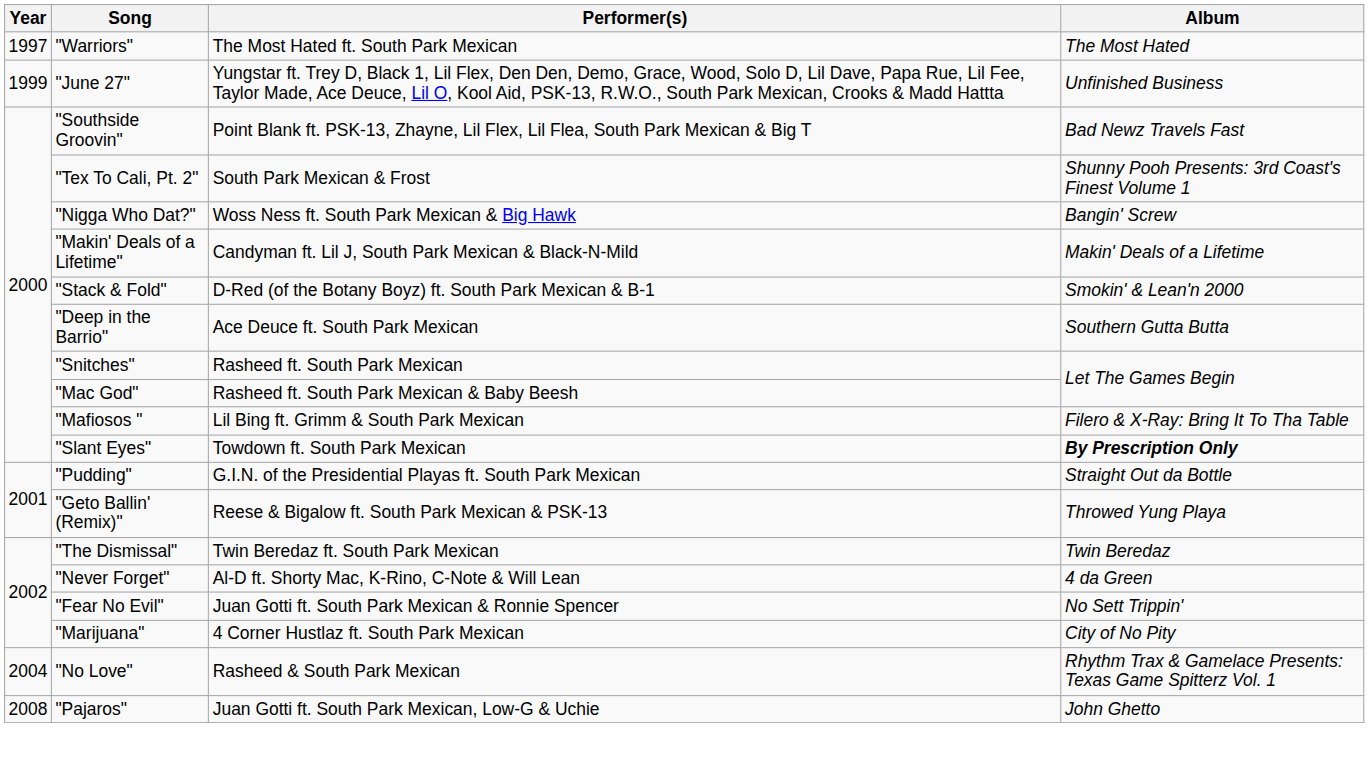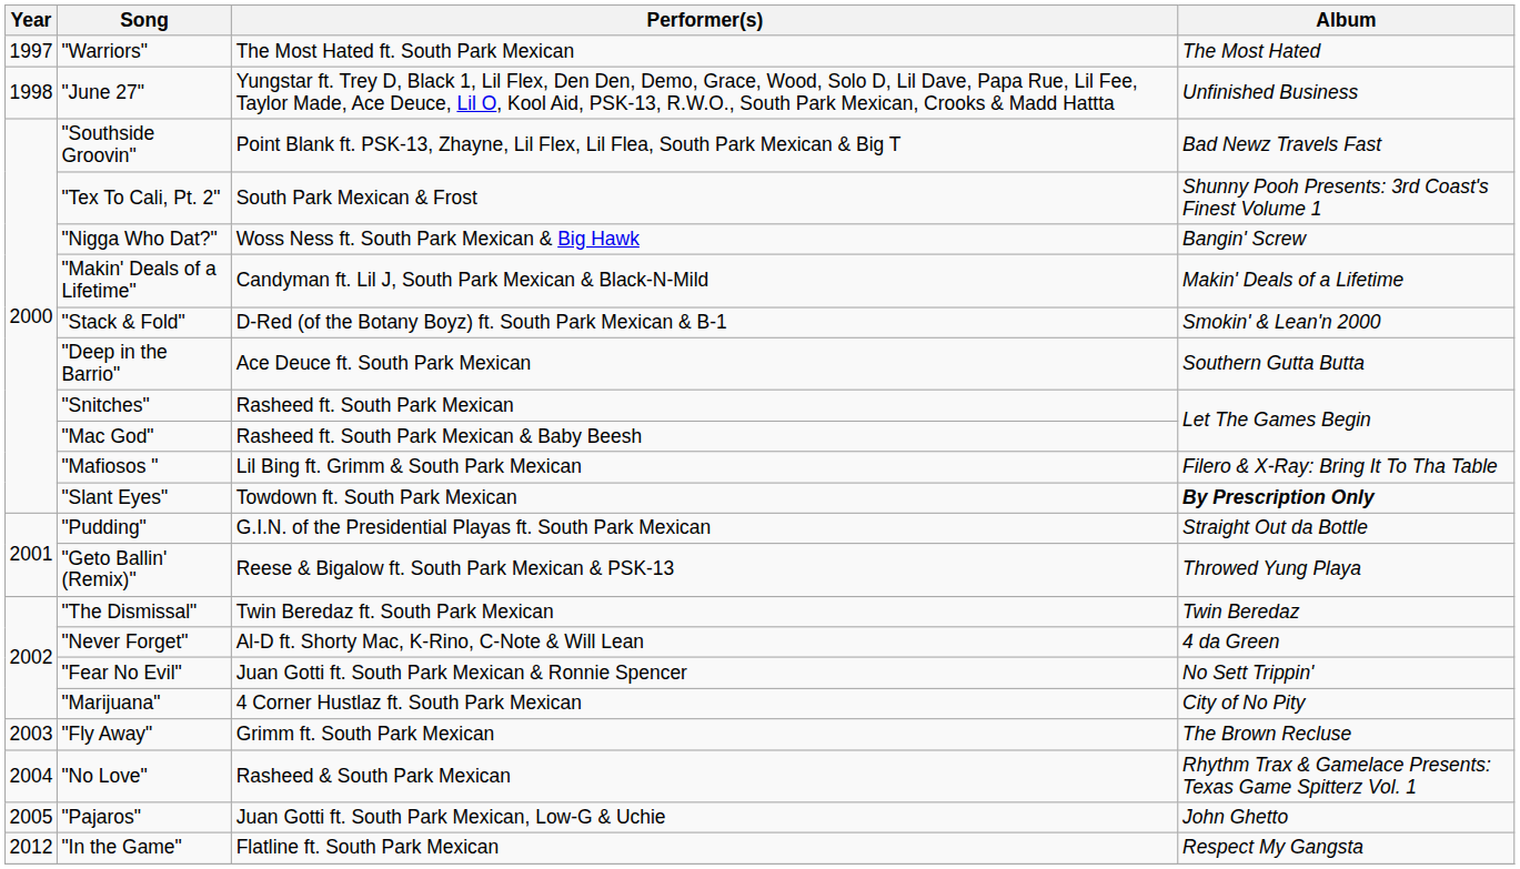"June 27" | Year: 1999 -> 1998
+ row: 2003 | "Fly Away" | Grimm ft. South Park Mexican | The Brown Recluse
"Pajaros" | Year: 2008 -> 2005
+ row: 2012 | "In the Game" | Flatline ft. South Park Mexican | Respect My Gangsta
